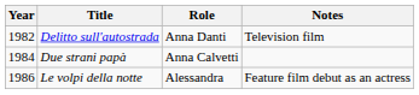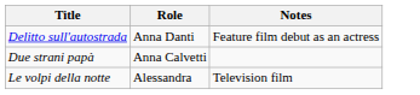- column: Year | 1982 | 1984 | 1986
Delitto sull'autostrada | Notes: Television film -> Feature film debut as an actress
Le volpi della notte | Notes: Feature film debut as an actress -> Television film
